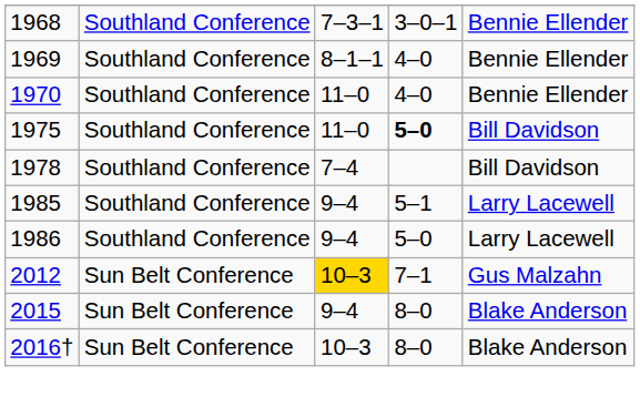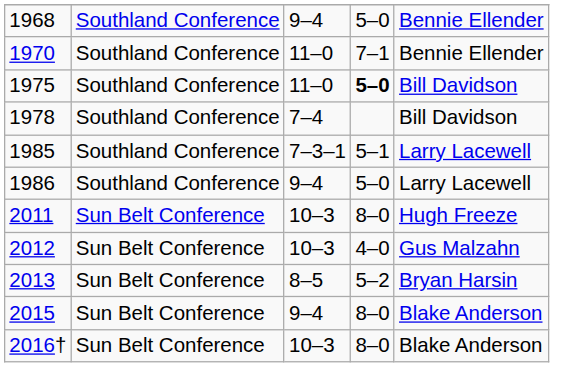1968 | column 3: 7–3–1 -> 9–4
1968 | column 4: 3–0–1 -> 5–0
- row: 1969 | Southland Conference | 8–1–1 | 4–0 | Bennie Ellender
1970 | column 4: 4–0 -> 7–1
1985 | column 3: 9–4 -> 7–3–1
+ row: 2011 | Sun Belt Conference | 10–3 | 8–0 | Hugh Freeze
2012 | column 3: gold background -> no background
2012 | column 4: 7–1 -> 4–0
+ row: 2013 | Sun Belt Conference | 8–5 | 5–2 | Bryan Harsin
